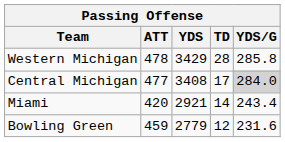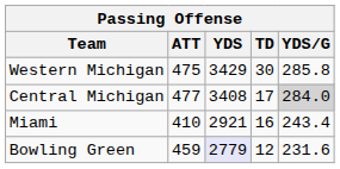Western Michigan | ATT: 478 -> 475
Western Michigan | TD: 28 -> 30
Miami | ATT: 420 -> 410
Miami | TD: 14 -> 16
Bowling Green | YDS: no background -> lavender background
